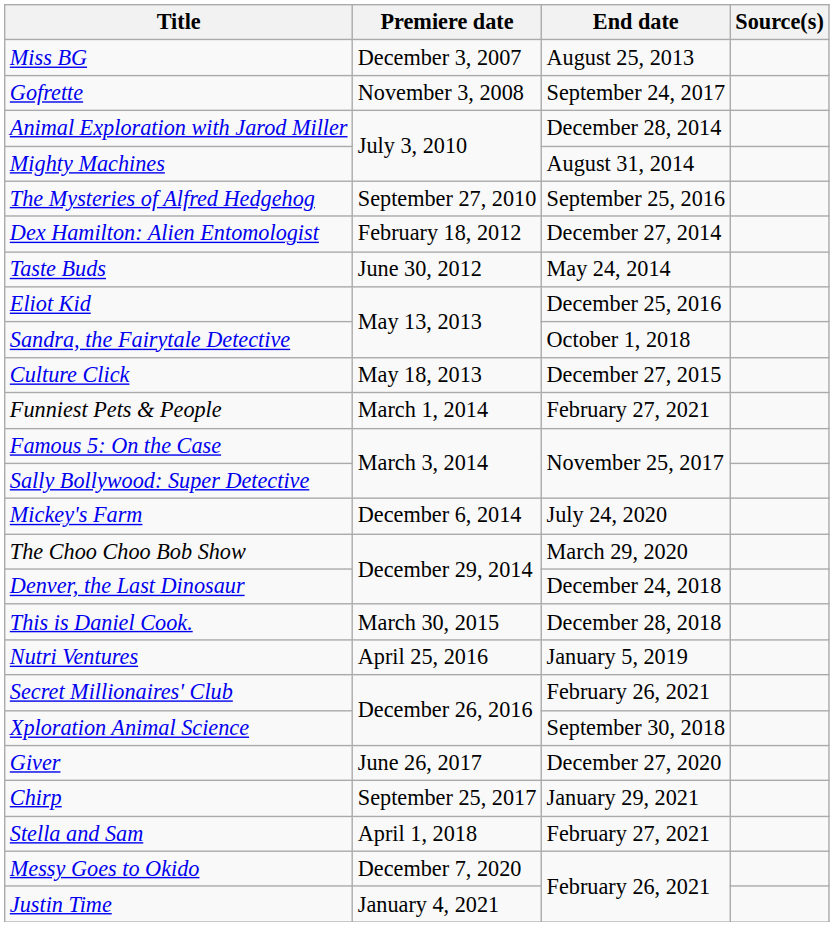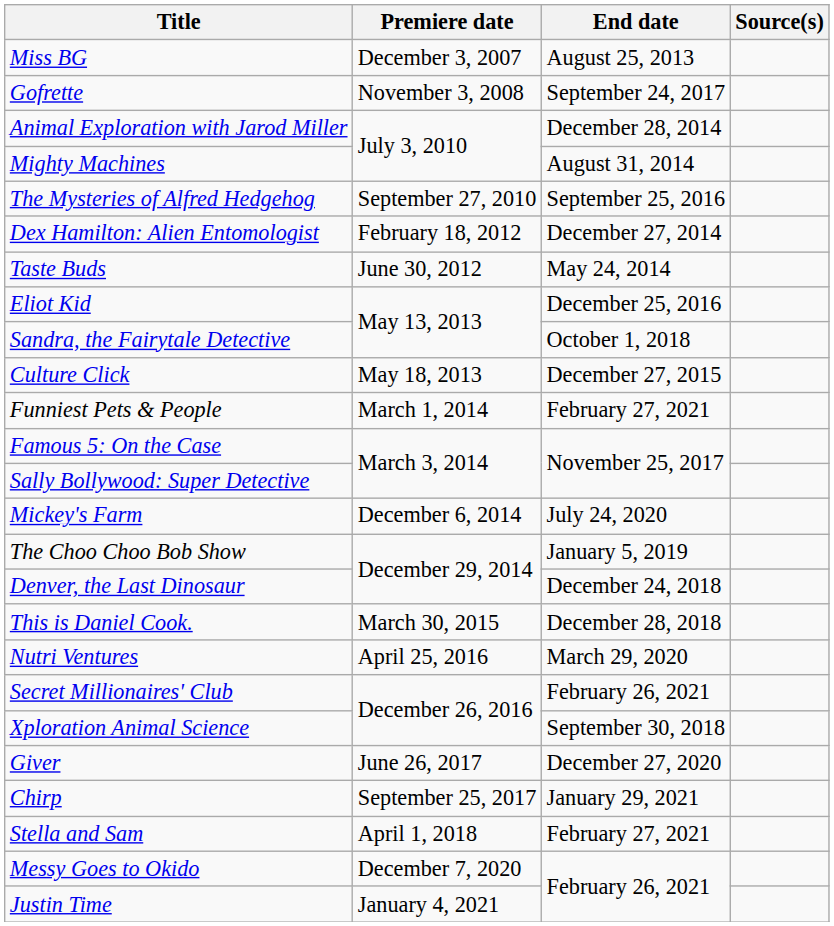The Choo Choo Bob Show | End date: March 29, 2020 -> January 5, 2019
Nutri Ventures | End date: January 5, 2019 -> March 29, 2020
